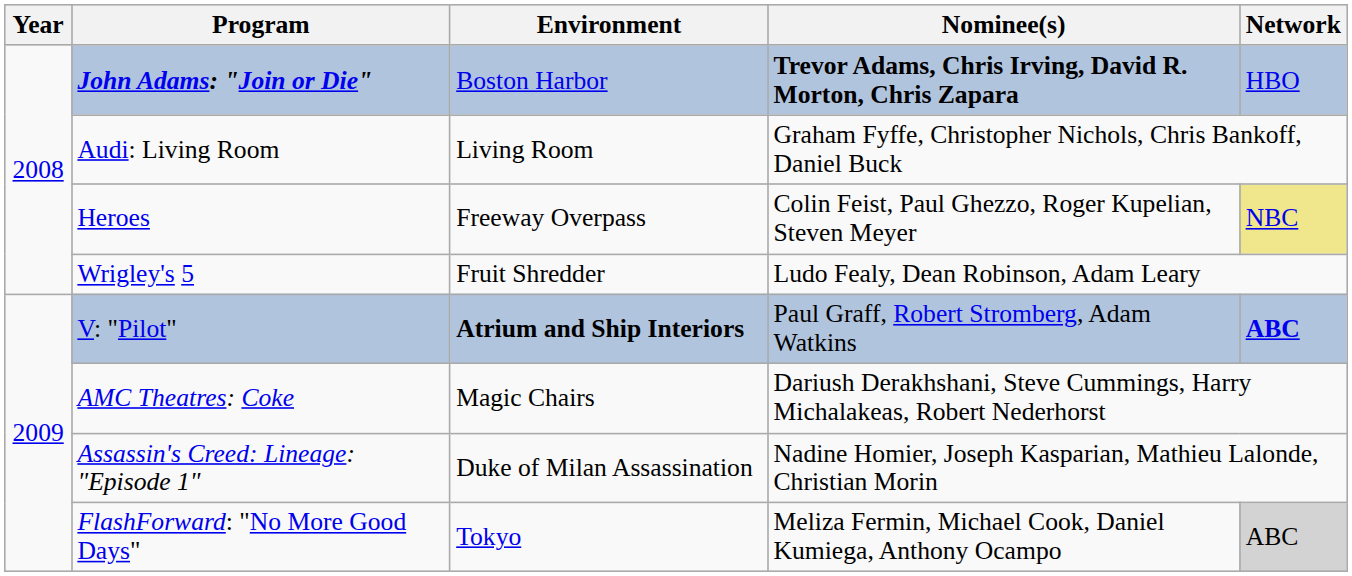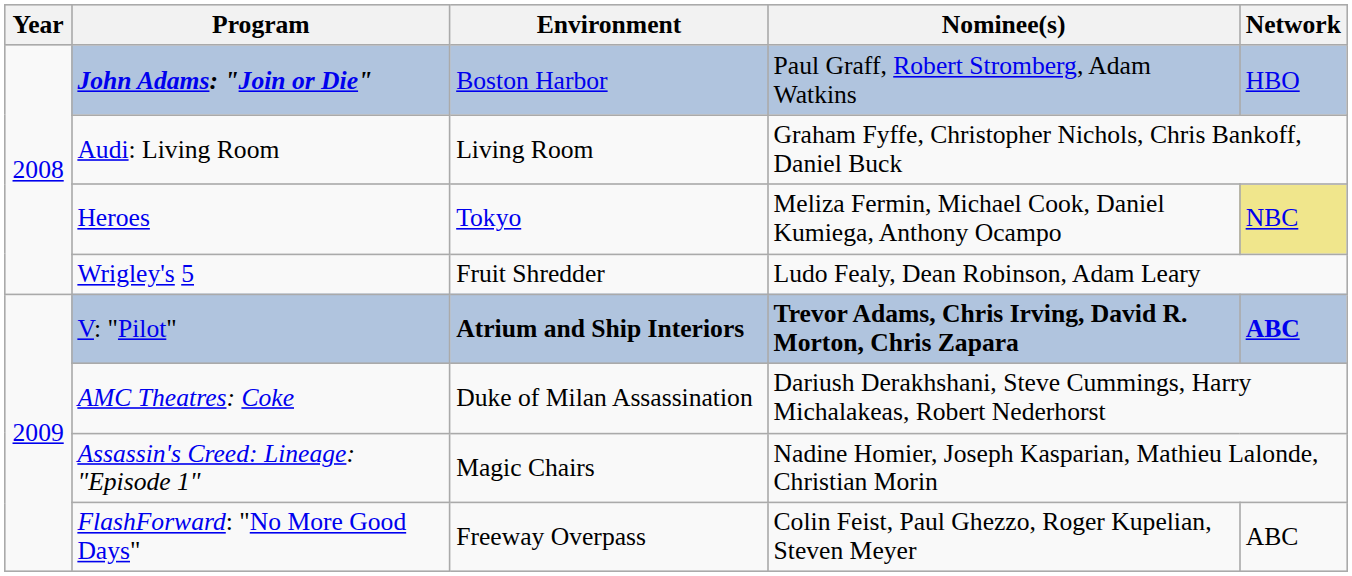John Adams: "Join or Die" | Nominee(s): Trevor Adams, Chris Irving, David R. Morton, Chris Zapara -> Paul Graff, Robert Stromberg, Adam Watkins
Heroes | Environment: Freeway Overpass -> Tokyo
Heroes | Nominee(s): Colin Feist, Paul Ghezzo, Roger Kupelian, Steven Meyer -> Meliza Fermin, Michael Cook, Daniel Kumiega, Anthony Ocampo
V: "Pilot" | Nominee(s): Paul Graff, Robert Stromberg, Adam Watkins -> Trevor Adams, Chris Irving, David R. Morton, Chris Zapara
AMC Theatres: Coke | Environment: Magic Chairs -> Duke of Milan Assassination
Assassin's Creed: Lineage: "Episode 1" | Environment: Duke of Milan Assassination -> Magic Chairs
FlashForward: "No More Good Days" | Environment: Tokyo -> Freeway Overpass
FlashForward: "No More Good Days" | Nominee(s): Meliza Fermin, Michael Cook, Daniel Kumiega, Anthony Ocampo -> Colin Feist, Paul Ghezzo, Roger Kupelian, Steven Meyer
FlashForward: "No More Good Days" | Network: lightgrey background -> no background
